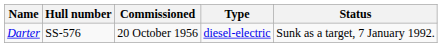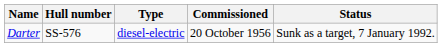columns swapped: Type <-> Commissioned
